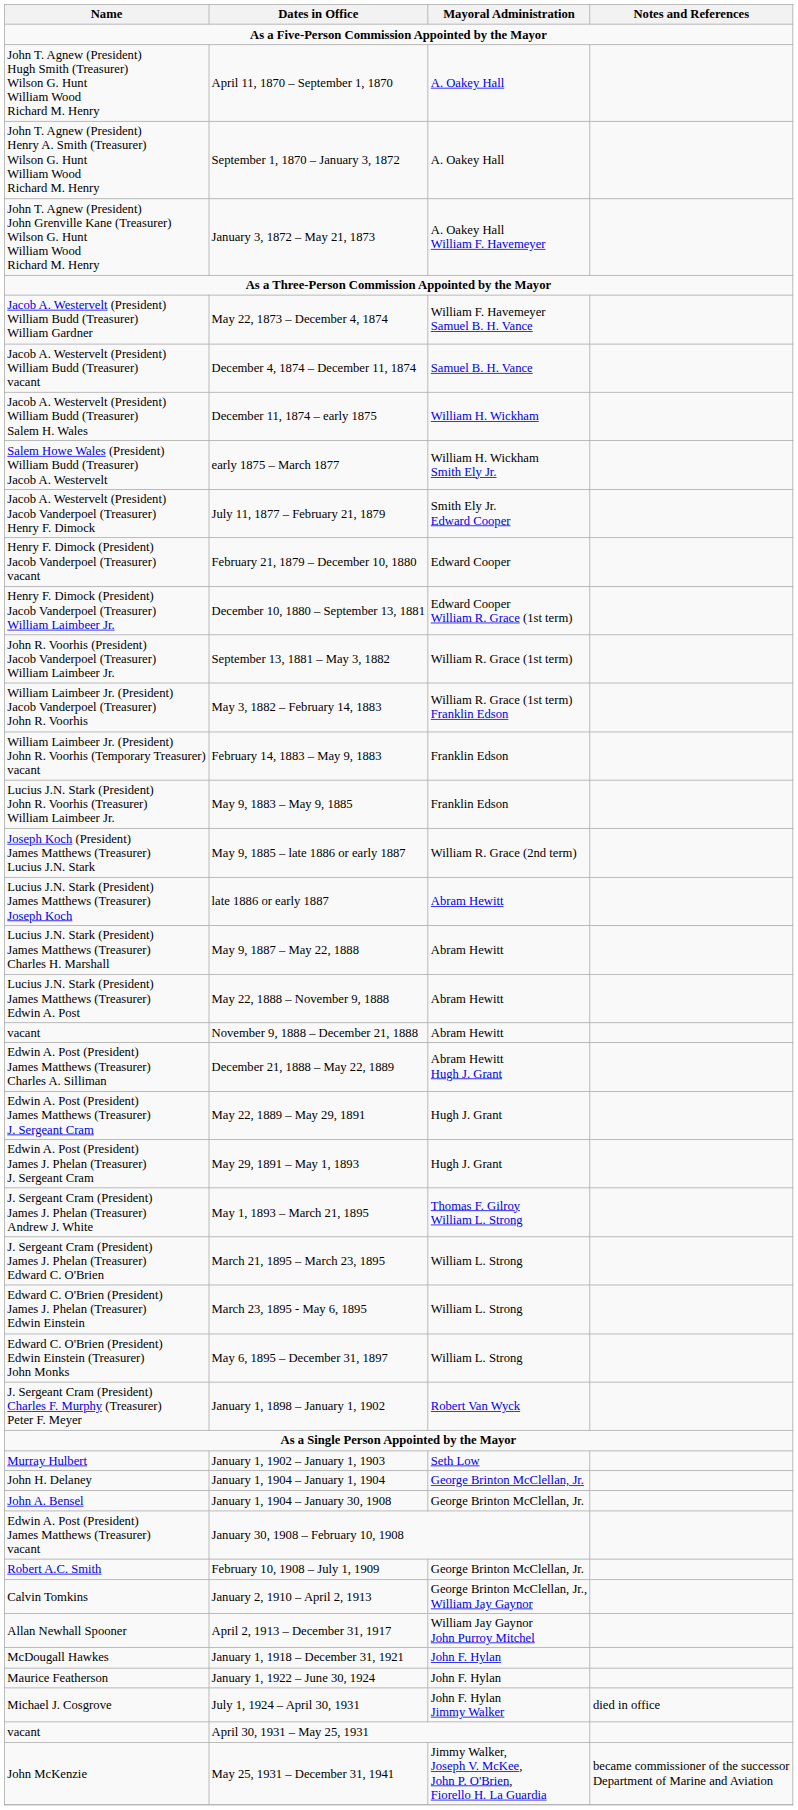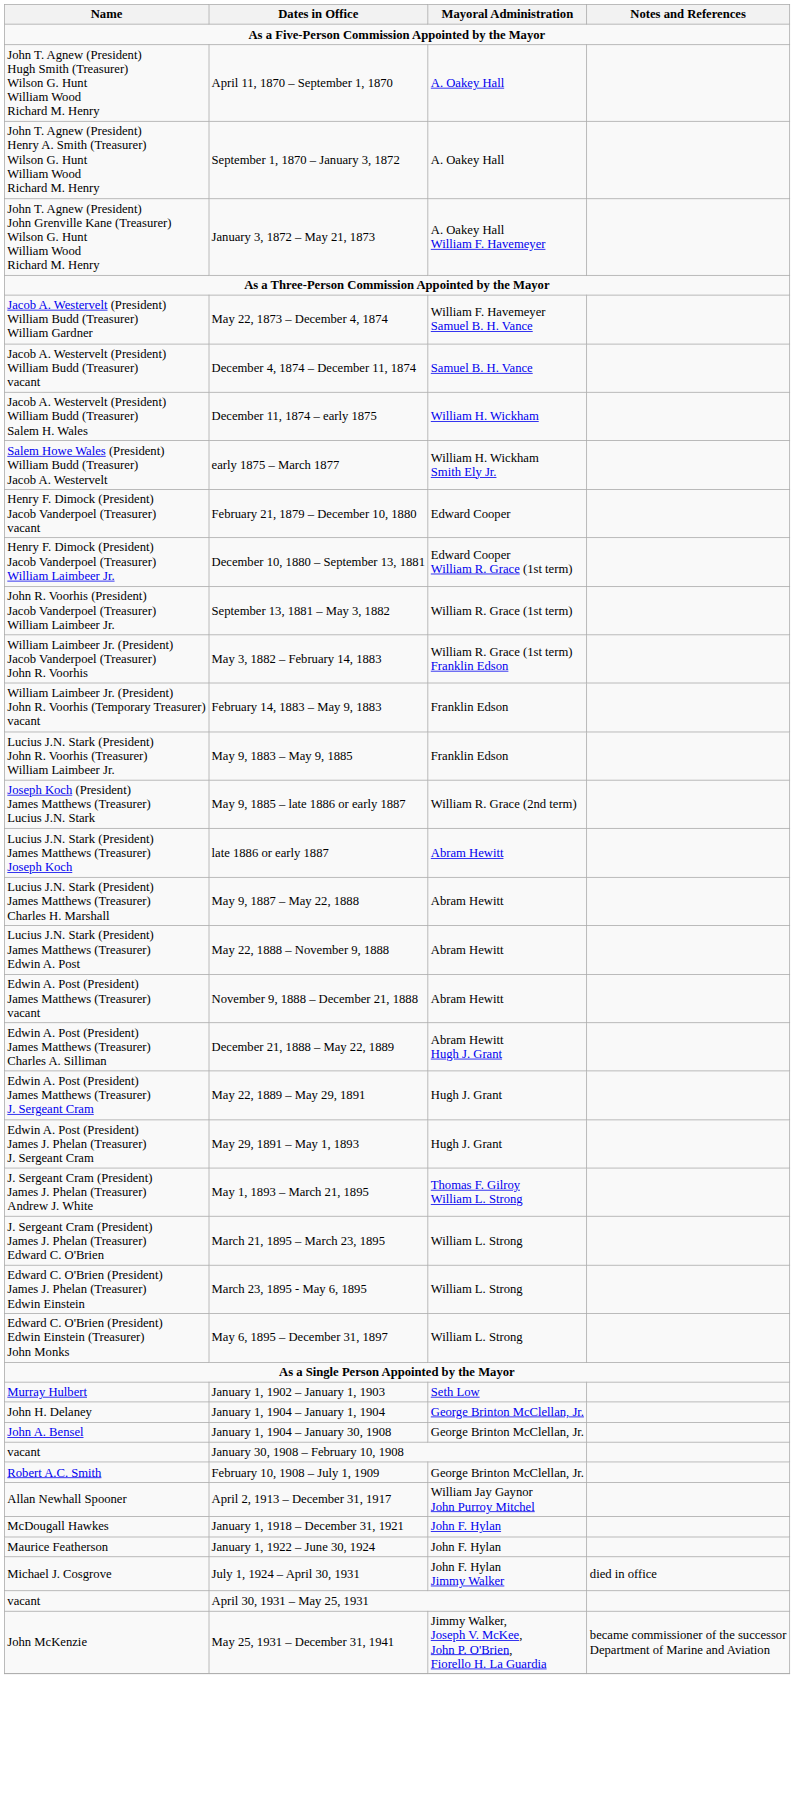- row: Jacob A. Westervelt (President) Jacob Vanderpoel (Treasurer) Henry F. Dimock | July 11, 1877 – February 21, 1879 | Smith Ely Jr. Edward Cooper
November 9, 1888 – December 21, 1888 | Name: vacant -> Edwin A. Post (President) James Matthews (Treasurer) vacant
- row: J. Sergeant Cram (President) Charles F. Murphy (Treasurer) Peter F. Meyer | January 1, 1898 – January 1, 1902 | Robert Van Wyck
January 30, 1908 – February 10, 1908 | Name: Edwin A. Post (President) James Matthews (Treasurer) vacant -> vacant
- row: Calvin Tomkins | January 2, 1910 – April 2, 1913 | George Brinton McClellan, Jr., William Jay Gaynor
